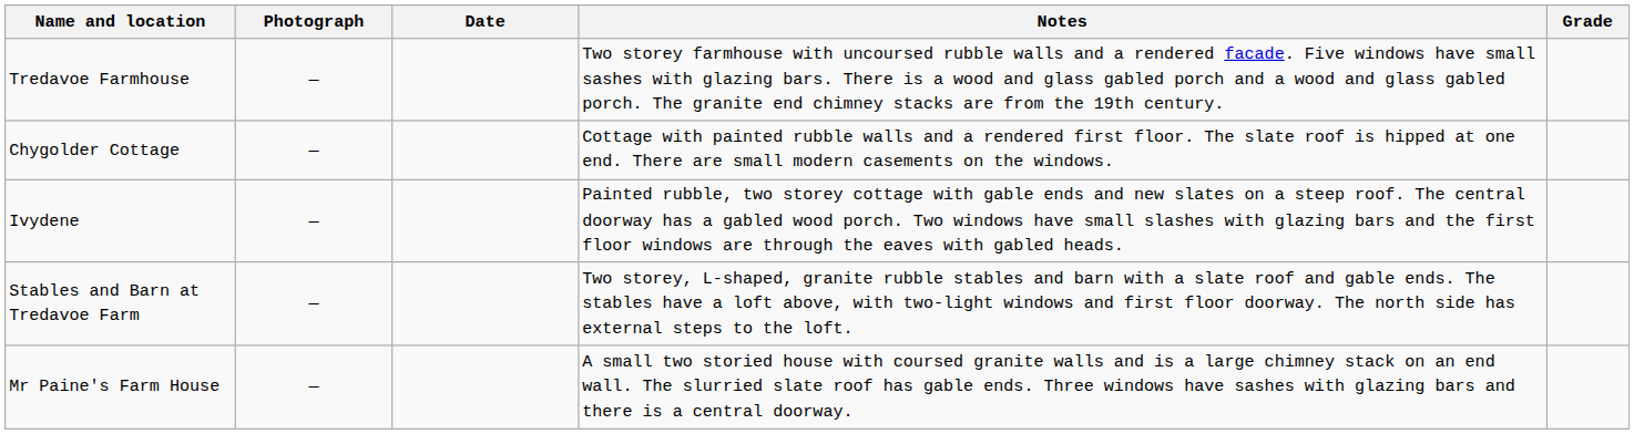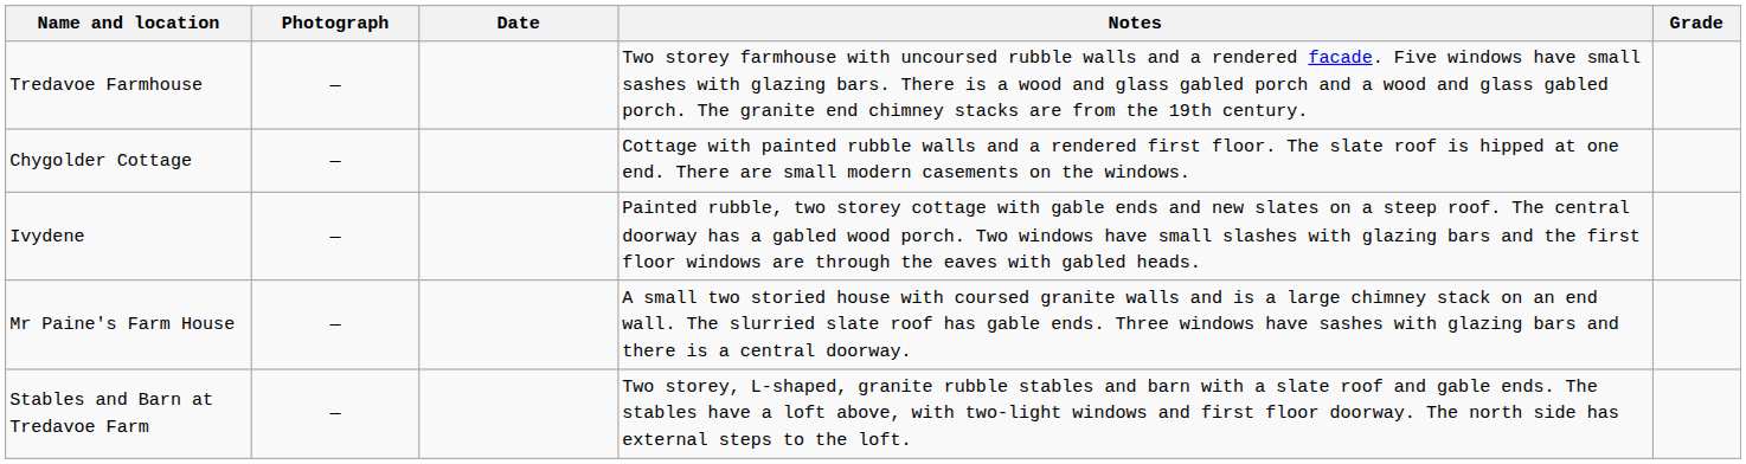rows swapped: Mr Paine's Farm House <-> Stables and Barn at Tredavoe Farm
